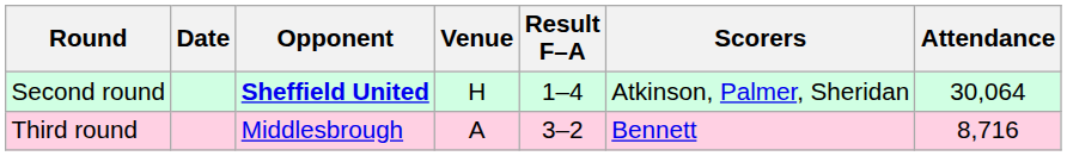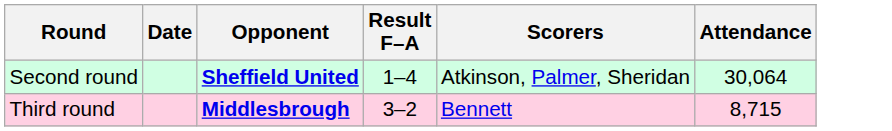- column: Venue | H | A
Third round | Opponent: normal -> bold
Third round | Attendance: 8,716 -> 8,715
